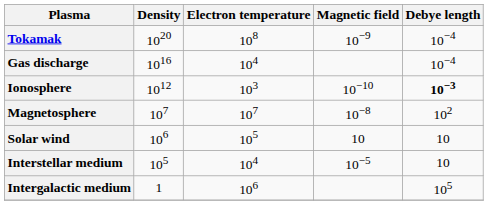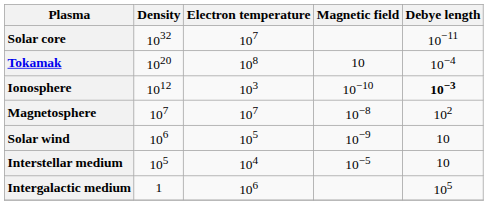+ row: Solar core | 1032 | 107 | 10−11
Tokamak | Magnetic field: 10−9 -> 10
- row: Gas discharge | 1016 | 104 | 10−4
Solar wind | Magnetic field: 10 -> 10−9
